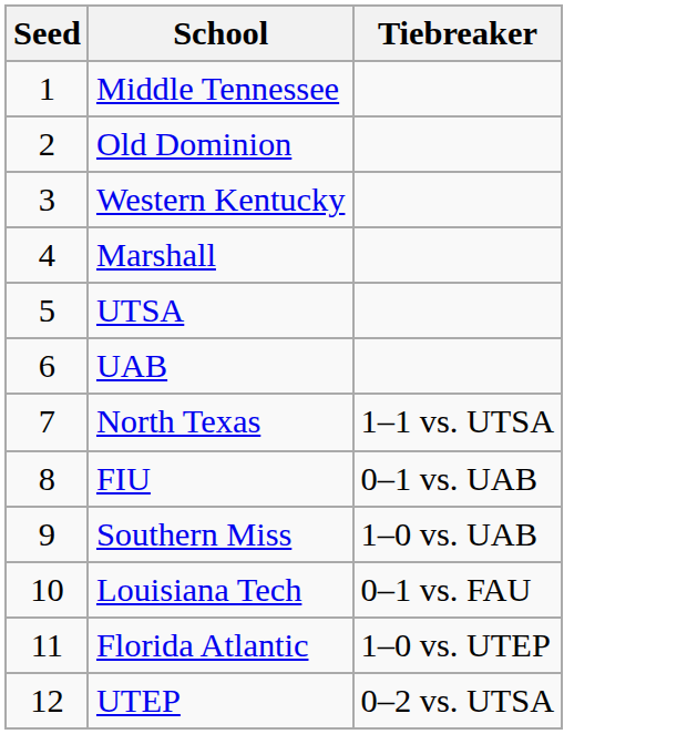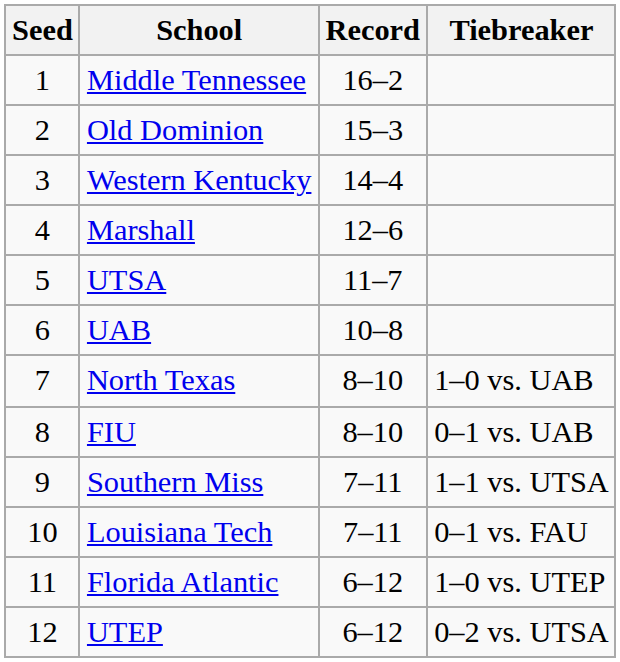+ column: Record | 16–2 | 15–3 | 14–4 | 12–6 | 11–7 | 10–8 | 8–10 | 8–10 | 7–11 | 7–11 | 6–12 | 6–12
North Texas | Tiebreaker: 1–1 vs. UTSA -> 1–0 vs. UAB
Southern Miss | Tiebreaker: 1–0 vs. UAB -> 1–1 vs. UTSA
